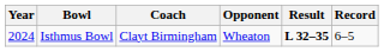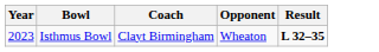- column: Record | 6–5
Isthmus Bowl | Year: 2024 -> 2023
